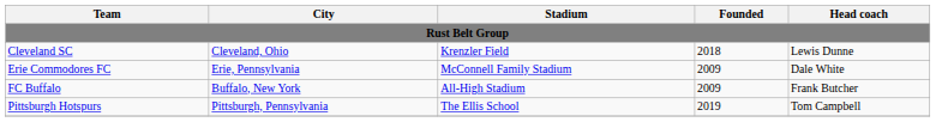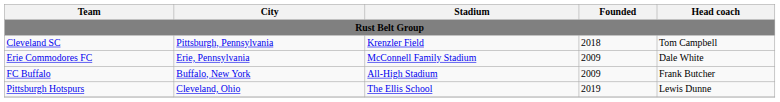Cleveland SC | City: Cleveland, Ohio -> Pittsburgh, Pennsylvania
Cleveland SC | Head coach: Lewis Dunne -> Tom Campbell
Pittsburgh Hotspurs | City: Pittsburgh, Pennsylvania -> Cleveland, Ohio
Pittsburgh Hotspurs | Head coach: Tom Campbell -> Lewis Dunne
